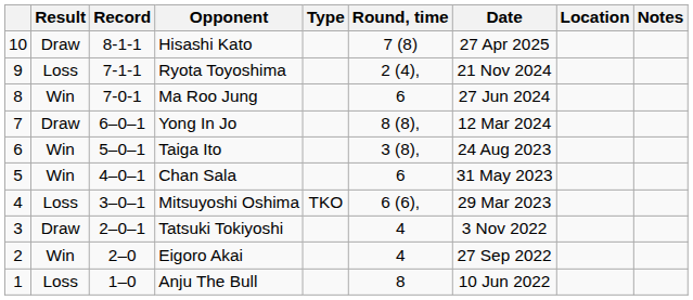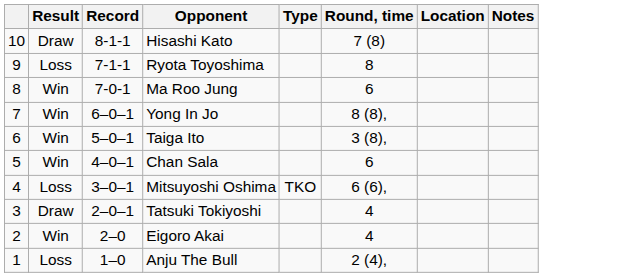- column: Date | 27 Apr 2025 | 21 Nov 2024 | 27 Jun 2024 | 12 Mar 2024 | 24 Aug 2023 | 31 May 2023 | 29 Mar 2023 | 3 Nov 2022 | 27 Sep 2022 | 10 Jun 2022
Ryota Toyoshima | Round, time: 2 (4), -> 8
Yong In Jo | Result: Draw -> Win
Anju The Bull | Round, time: 8 -> 2 (4),
